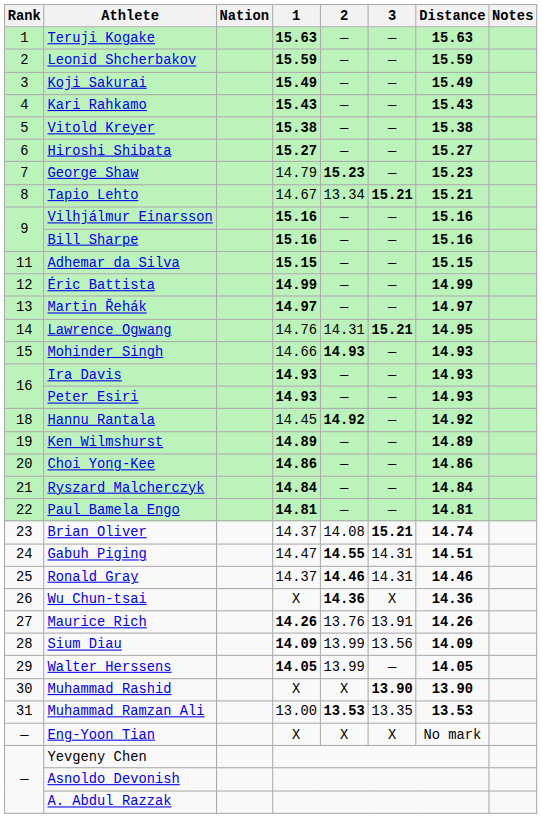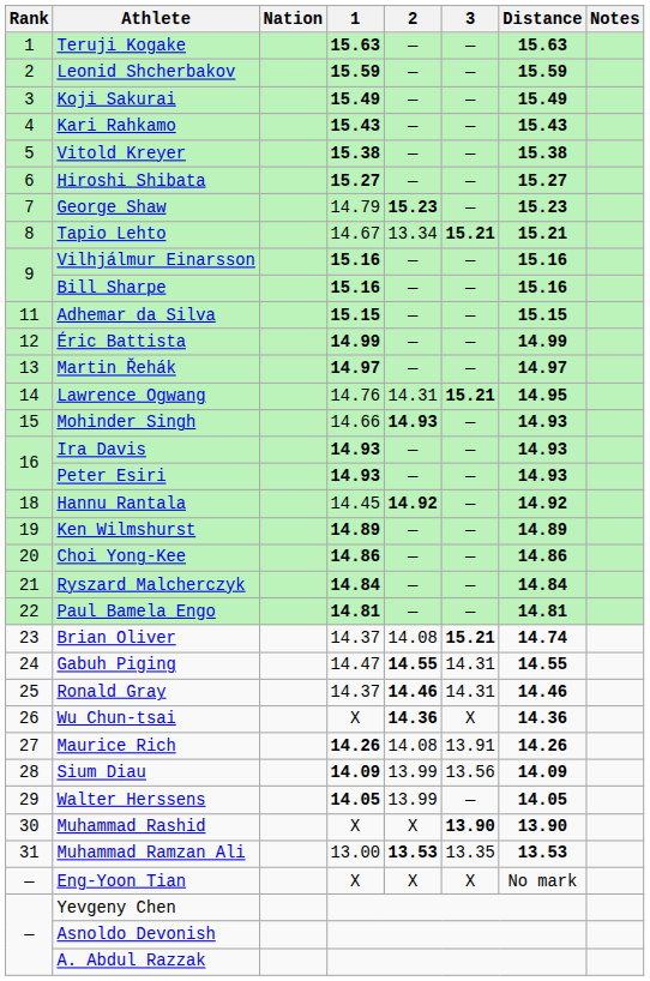Gabuh Piging | Distance: 14.51 -> 14.55
Maurice Rich | 2: 13.76 -> 14.08
